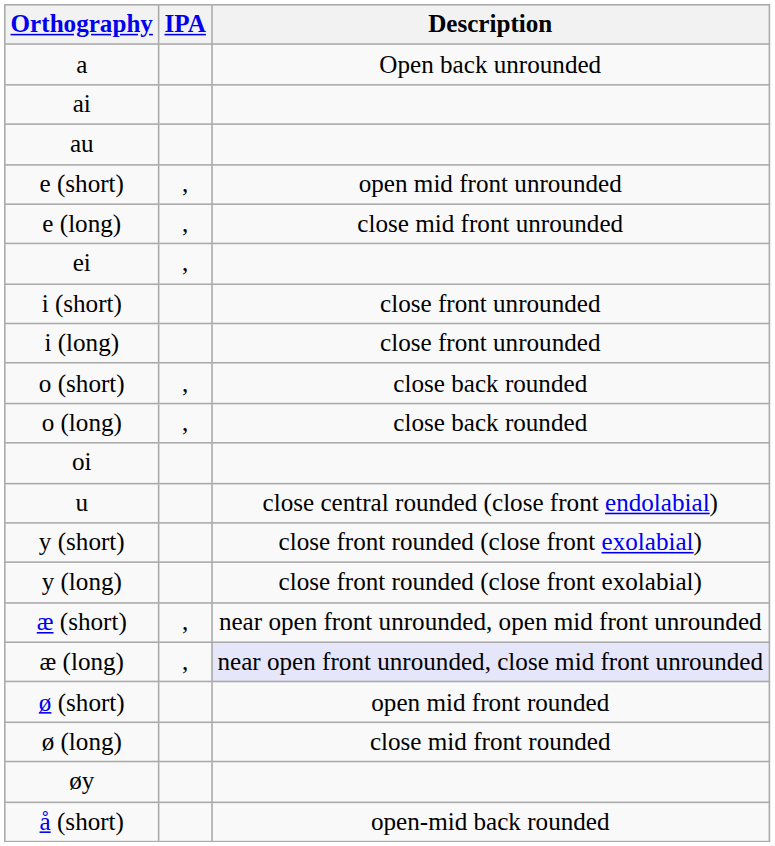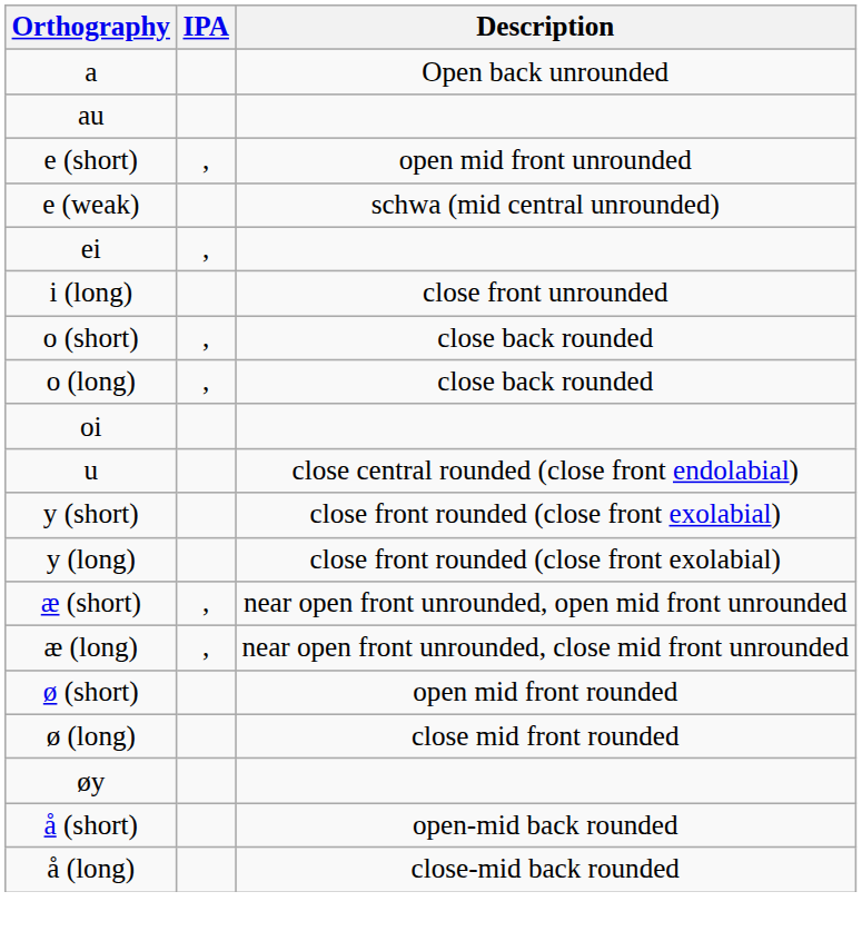- row: ai
- row: e (long) | , | close mid front unrounded
+ row: e (weak) | schwa (mid central unrounded)
- row: i (short) | close front unrounded
æ (long) | Description: lavender background -> no background
+ row: å (long) | close-mid back rounded
